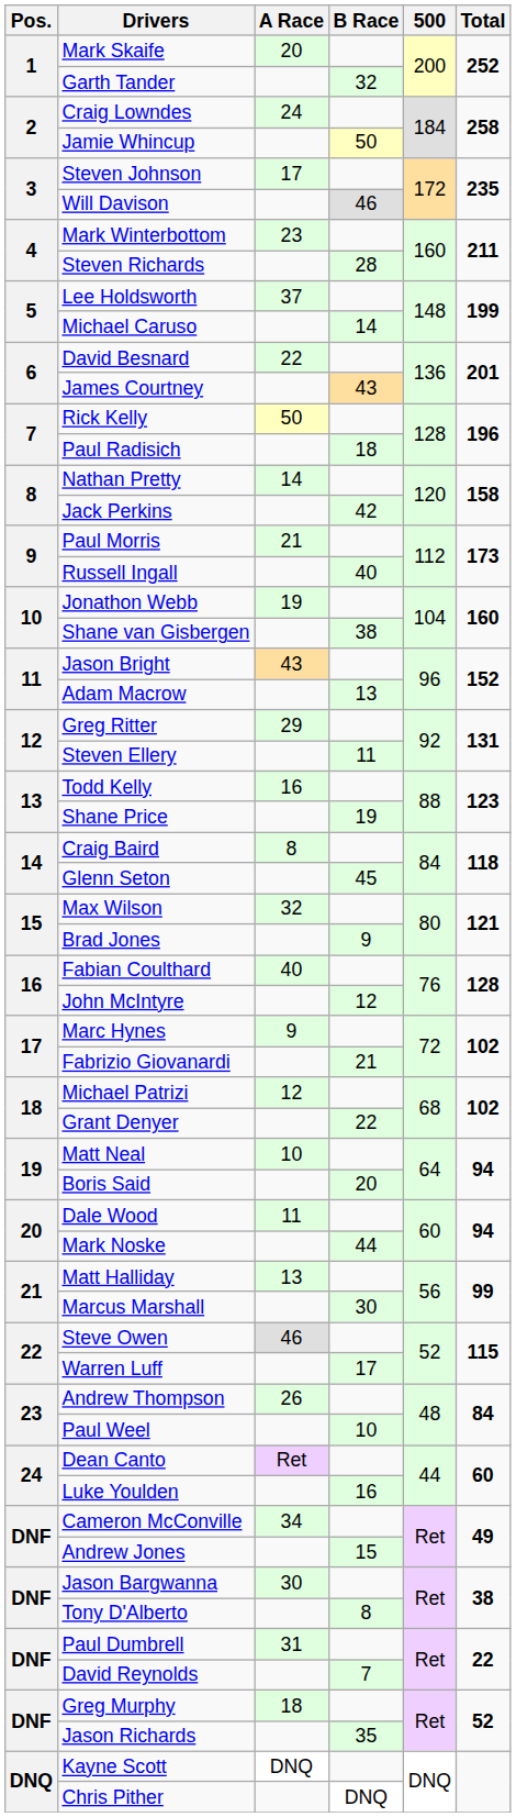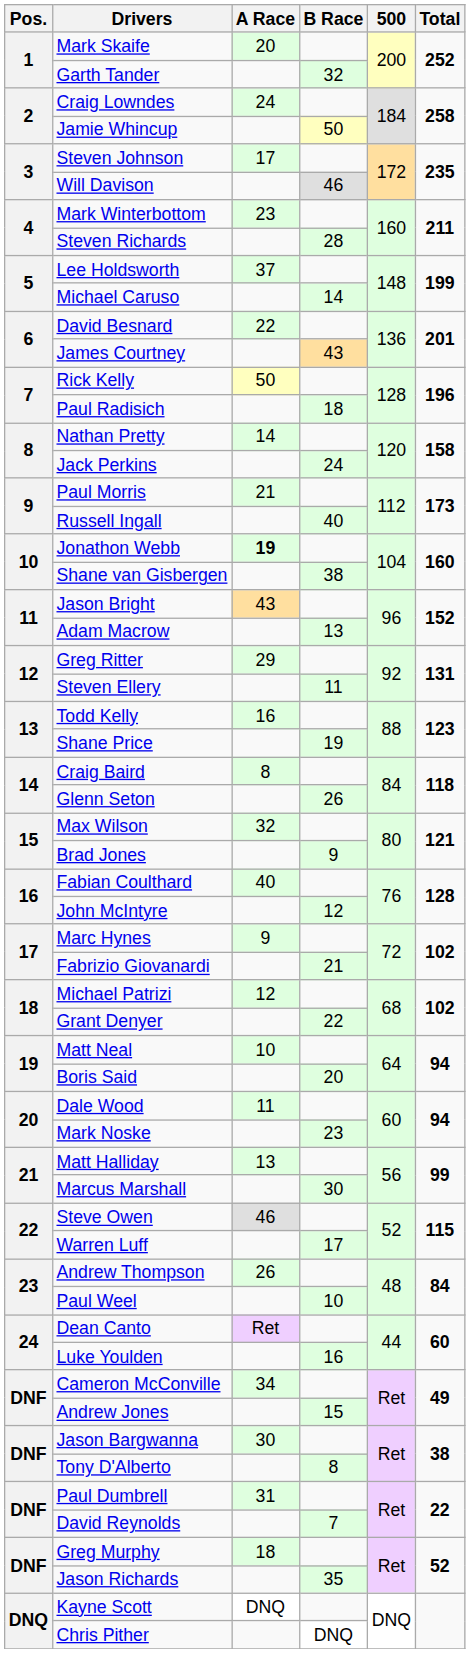Jack Perkins | B Race: 42 -> 24
Jonathon Webb | A Race: normal -> bold
Glenn Seton | B Race: 45 -> 26
Mark Noske | B Race: 44 -> 23
